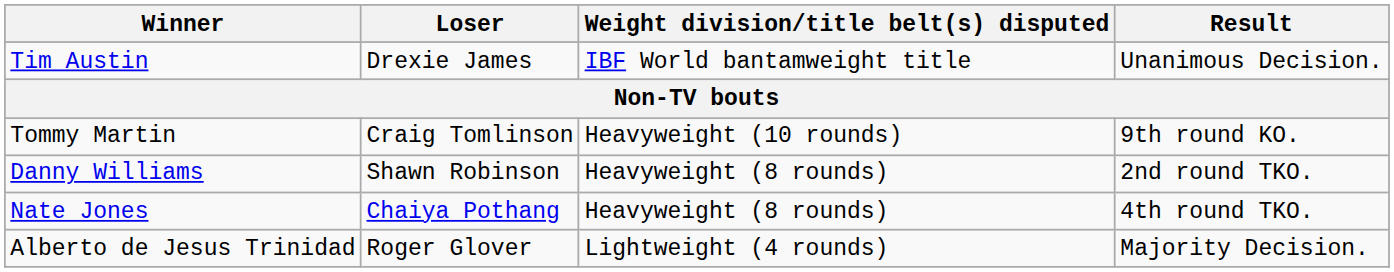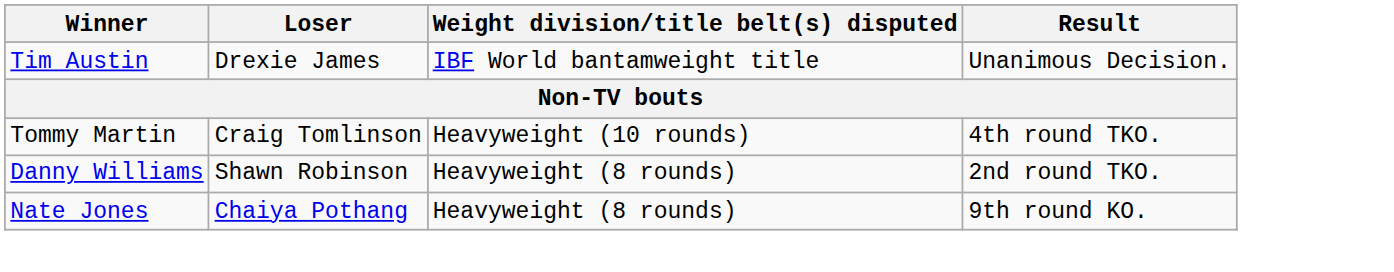Tommy Martin | Result: 9th round KO. -> 4th round TKO.
Nate Jones | Result: 4th round TKO. -> 9th round KO.
- row: Alberto de Jesus Trinidad | Roger Glover | Lightweight (4 rounds) | Majority Decision.
